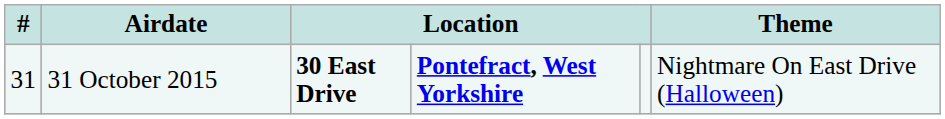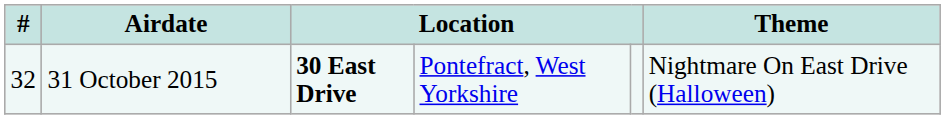31 October 2015 | #: 31 -> 32
31 October 2015 | column 4: bold -> normal
